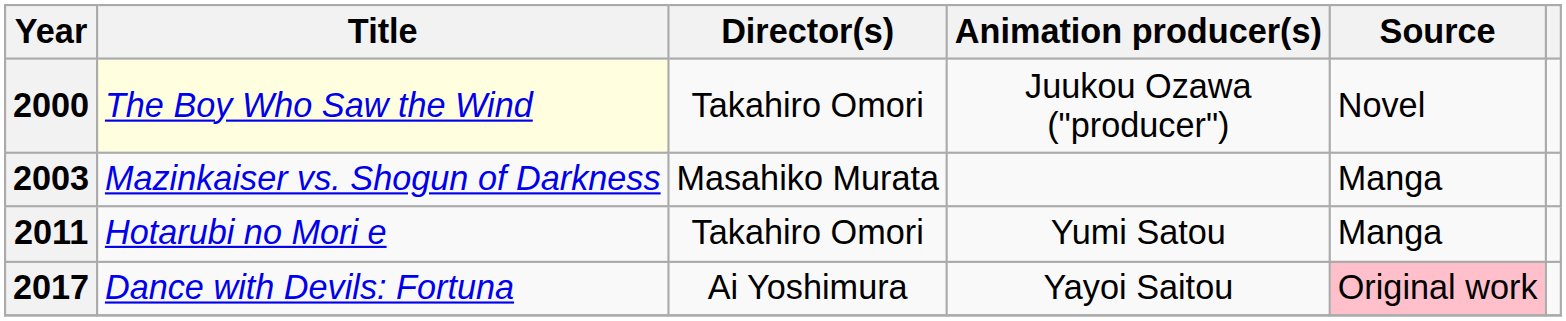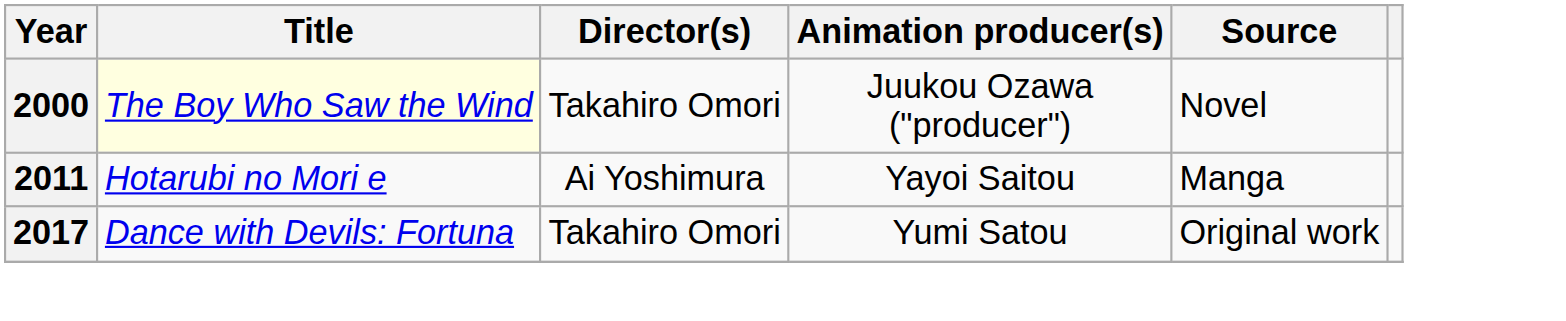- row: 2003 | Mazinkaiser vs. Shogun of Darkness | Masahiko Murata | Manga
2011 | Director(s): Takahiro Omori -> Ai Yoshimura
2011 | Animation producer(s): Yumi Satou -> Yayoi Saitou
2017 | Director(s): Ai Yoshimura -> Takahiro Omori
2017 | Animation producer(s): Yayoi Saitou -> Yumi Satou
2017 | Source: pink background -> no background
